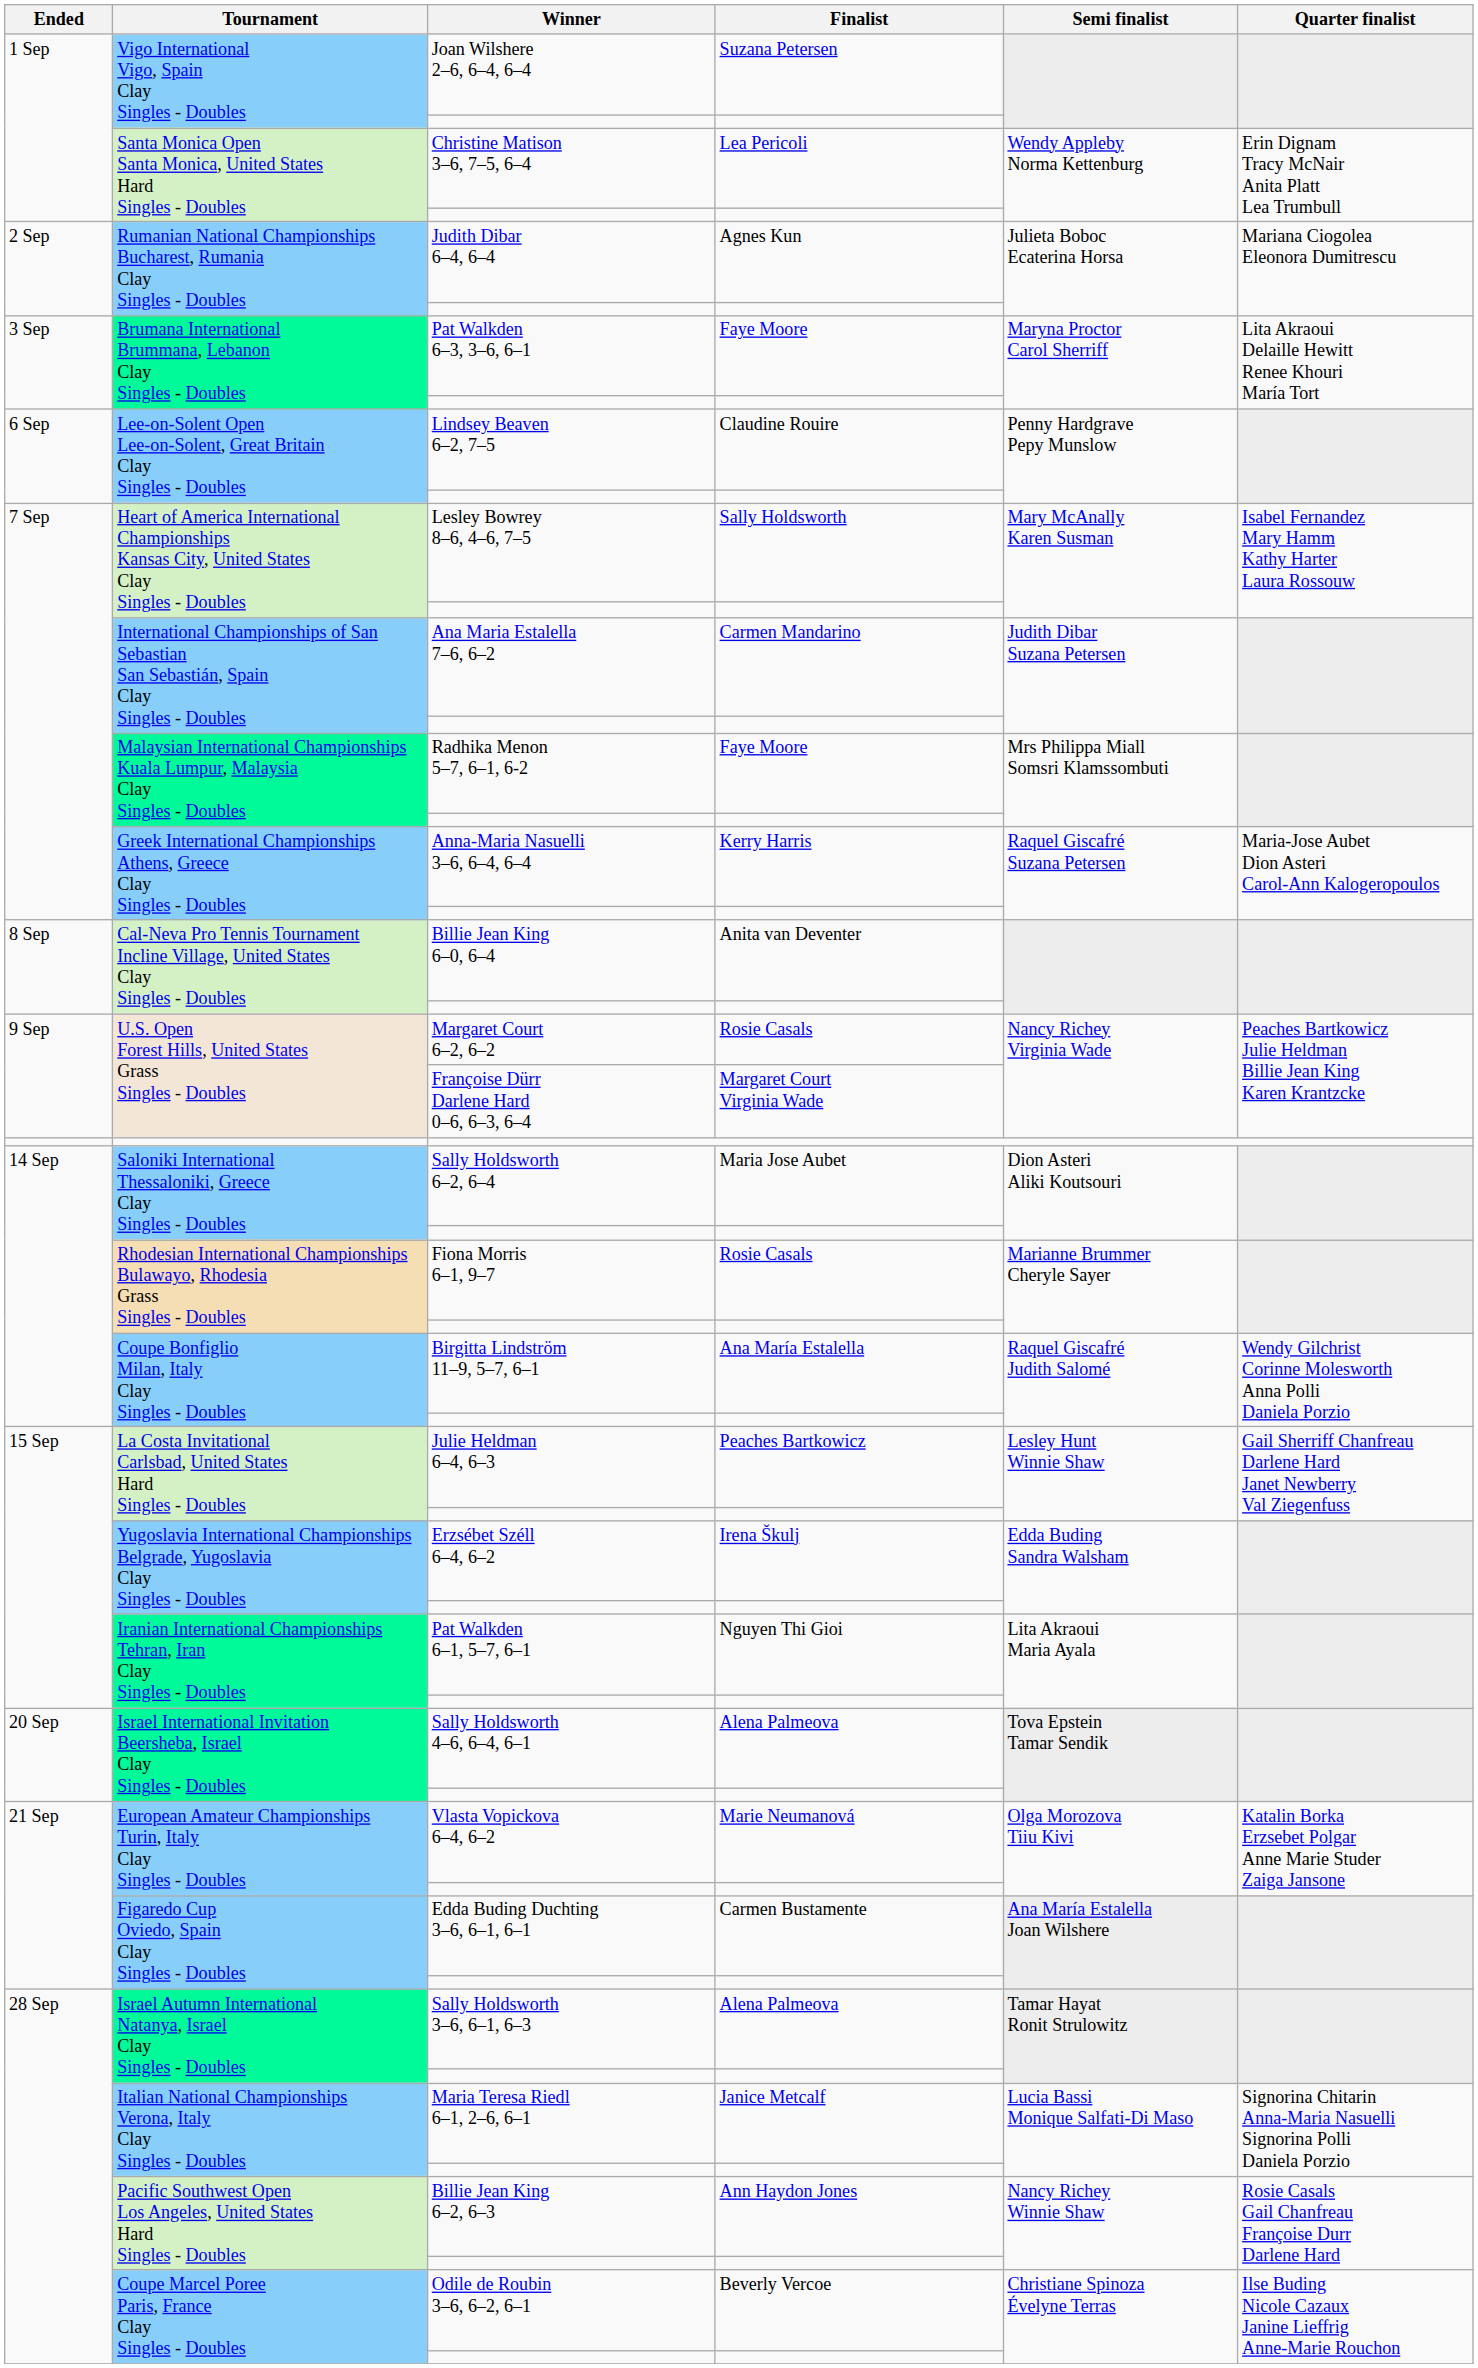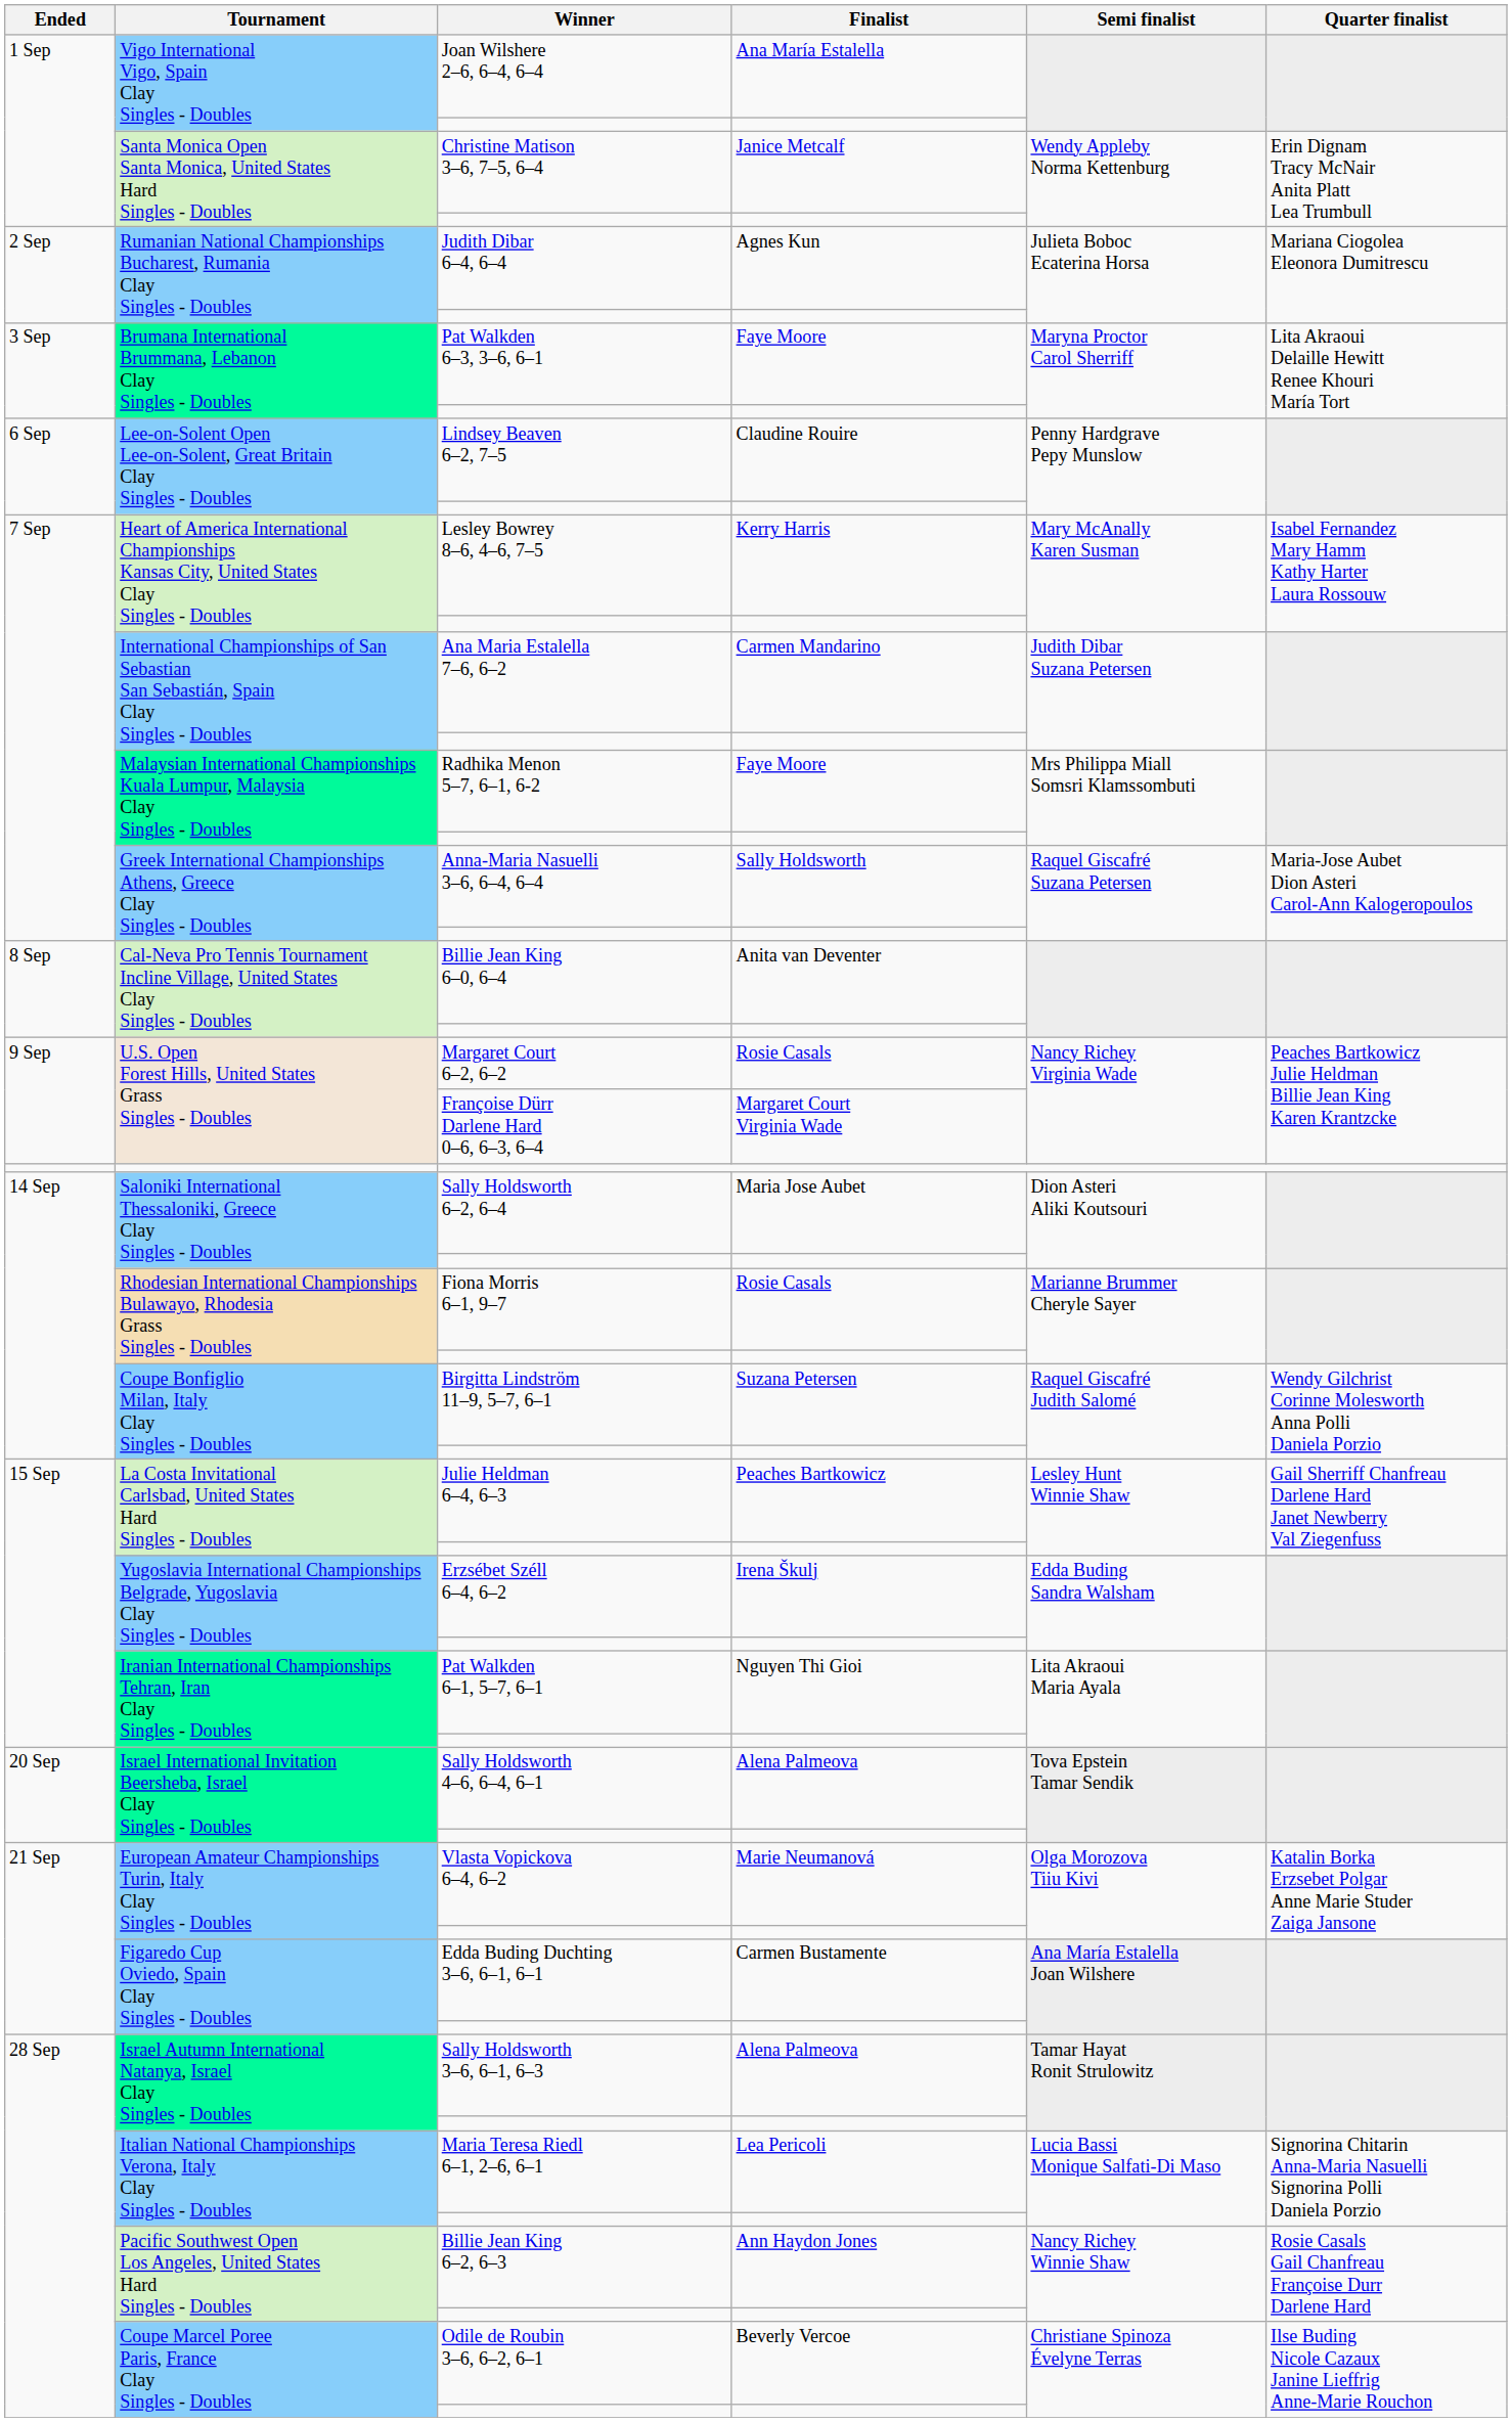Joan Wilshere 2–6, 6–4, 6–4 | Finalist: Suzana Petersen -> Ana María Estalella
Christine Matison 3–6, 7–5, 6–4 | Finalist: Lea Pericoli -> Janice Metcalf
Lesley Bowrey 8–6, 4–6, 7–5 | Finalist: Sally Holdsworth -> Kerry Harris
Anna-Maria Nasuelli 3–6, 6–4, 6–4 | Finalist: Kerry Harris -> Sally Holdsworth
Birgitta Lindström 11–9, 5–7, 6–1 | Finalist: Ana María Estalella -> Suzana Petersen
Maria Teresa Riedl 6–1, 2–6, 6–1 | Finalist: Janice Metcalf -> Lea Pericoli
